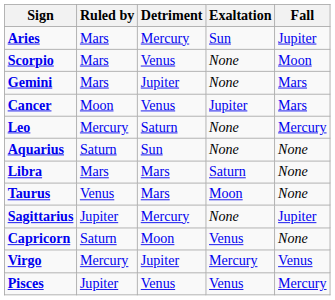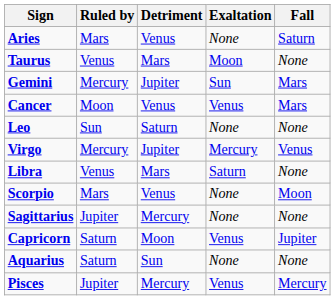Aries | Detriment: Mercury -> Venus
Aries | Exaltation: Sun -> None
Aries | Fall: Jupiter -> Saturn
rows swapped: Taurus <-> Scorpio
Gemini | Ruled by: Mars -> Mercury
Gemini | Exaltation: None -> Sun
Cancer | Exaltation: Jupiter -> Venus
Leo | Ruled by: Mercury -> Sun
Leo | Fall: Mercury -> None
rows swapped: Virgo <-> Aquarius
Libra | Ruled by: Mars -> Venus
Sagittarius | Fall: Jupiter -> None
Capricorn | Fall: None -> Jupiter
Pisces | Detriment: Venus -> Mercury
